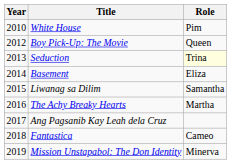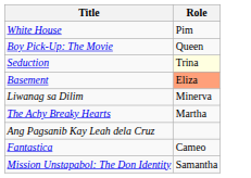- column: Year | 2010 | 2012 | 2013 | 2014 | 2015 | 2016 | 2017 | 2018 | 2019
Basement | Role: no background -> lightsalmon background
Liwanag sa Dilim | Role: Samantha -> Minerva
Mission Unstapabol: The Don Identity | Role: Minerva -> Samantha
